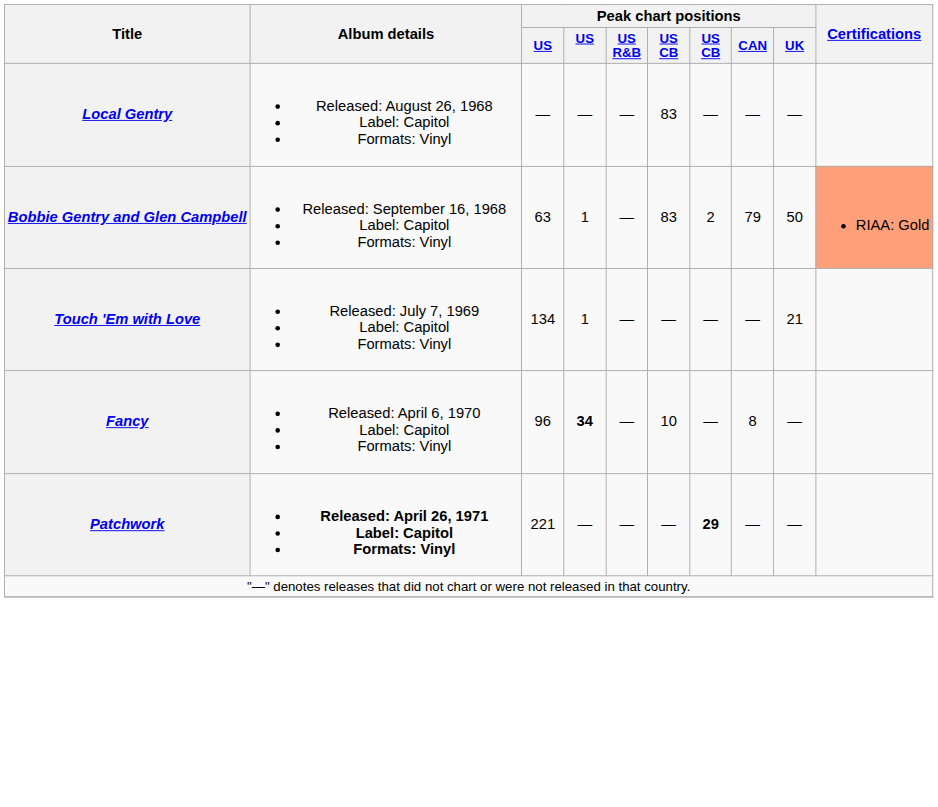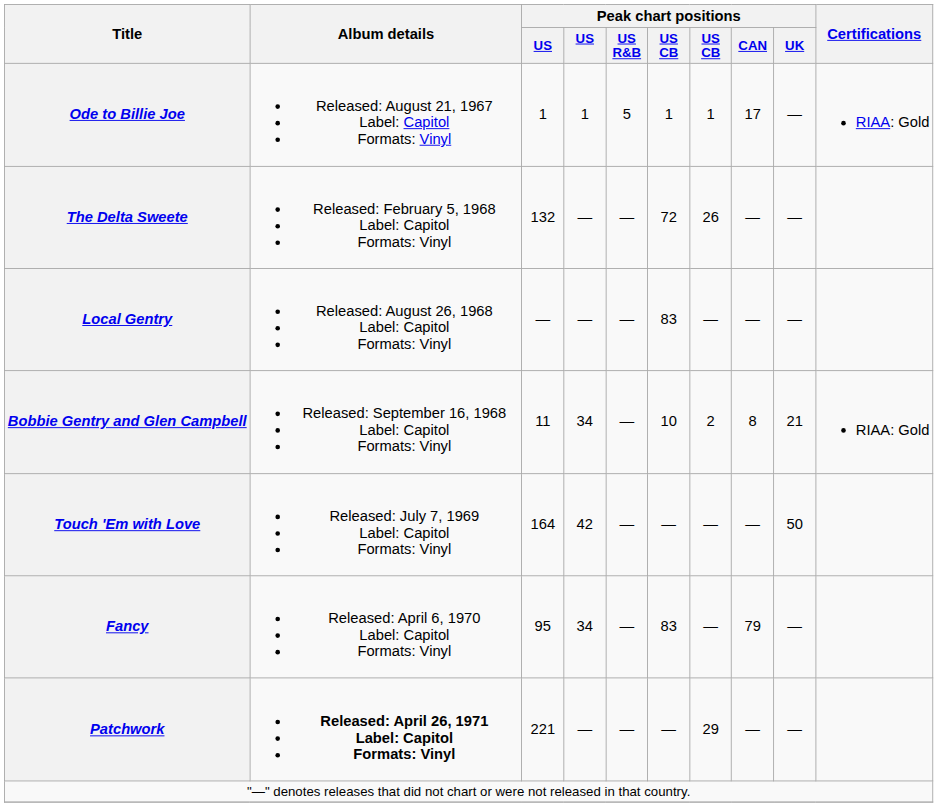+ row: Ode to Billie Joe | Released: August 21, 1967 Label: Capitol Formats: Vinyl | 1 | 1 | 5 | 1 | 1 | 17 | — | RIAA: Gold
+ row: The Delta Sweete | Released: February 5, 1968 Label: Capitol Formats: Vinyl | 132 | — | — | 72 | 26 | — | —
Bobbie Gentry and Glen Campbell | column 3: 63 -> 11
Bobbie Gentry and Glen Campbell | column 4: 1 -> 34
Bobbie Gentry and Glen Campbell | column 6: 83 -> 10
Bobbie Gentry and Glen Campbell | Peak chart positions / CAN: 79 -> 8
Bobbie Gentry and Glen Campbell | Peak chart positions / UK: 50 -> 21
Bobbie Gentry and Glen Campbell | Certifications: lightsalmon background -> no background
Touch 'Em with Love | column 3: 134 -> 164
Touch 'Em with Love | column 4: 1 -> 42
Touch 'Em with Love | Peak chart positions / UK: 21 -> 50
Fancy | column 3: 96 -> 95
Fancy | column 4: bold -> normal
Fancy | column 6: 10 -> 83
Fancy | Peak chart positions / CAN: 8 -> 79
Patchwork | column 7: bold -> normal
